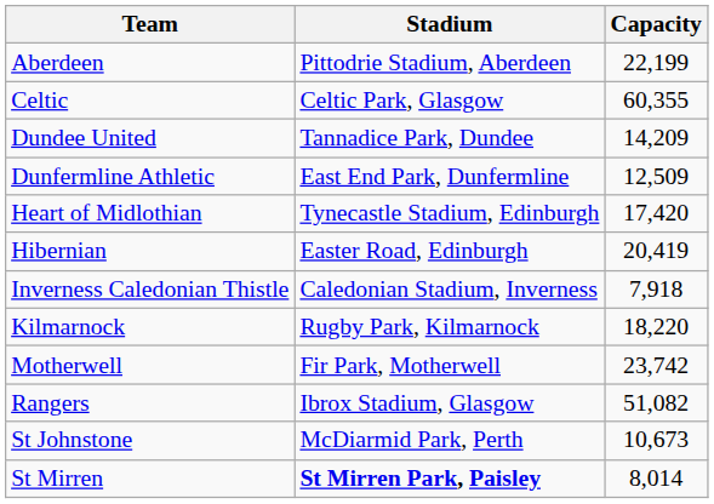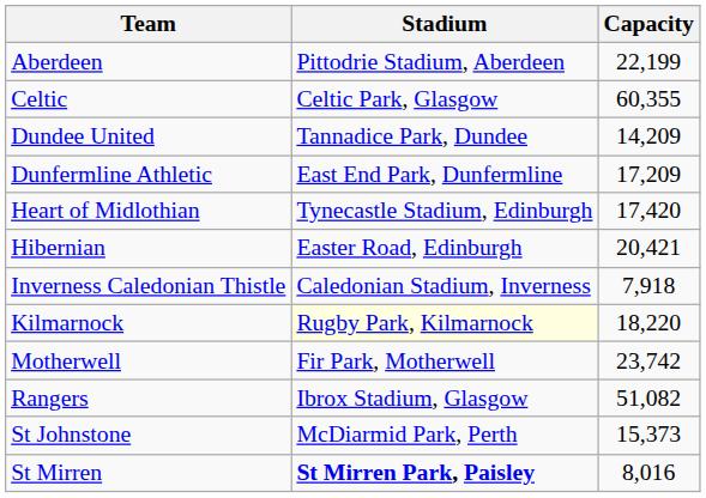Dunfermline Athletic | Capacity: 12,509 -> 17,209
Hibernian | Capacity: 20,419 -> 20,421
Kilmarnock | Stadium: no background -> lightyellow background
St Johnstone | Capacity: 10,673 -> 15,373
St Mirren | Capacity: 8,014 -> 8,016
